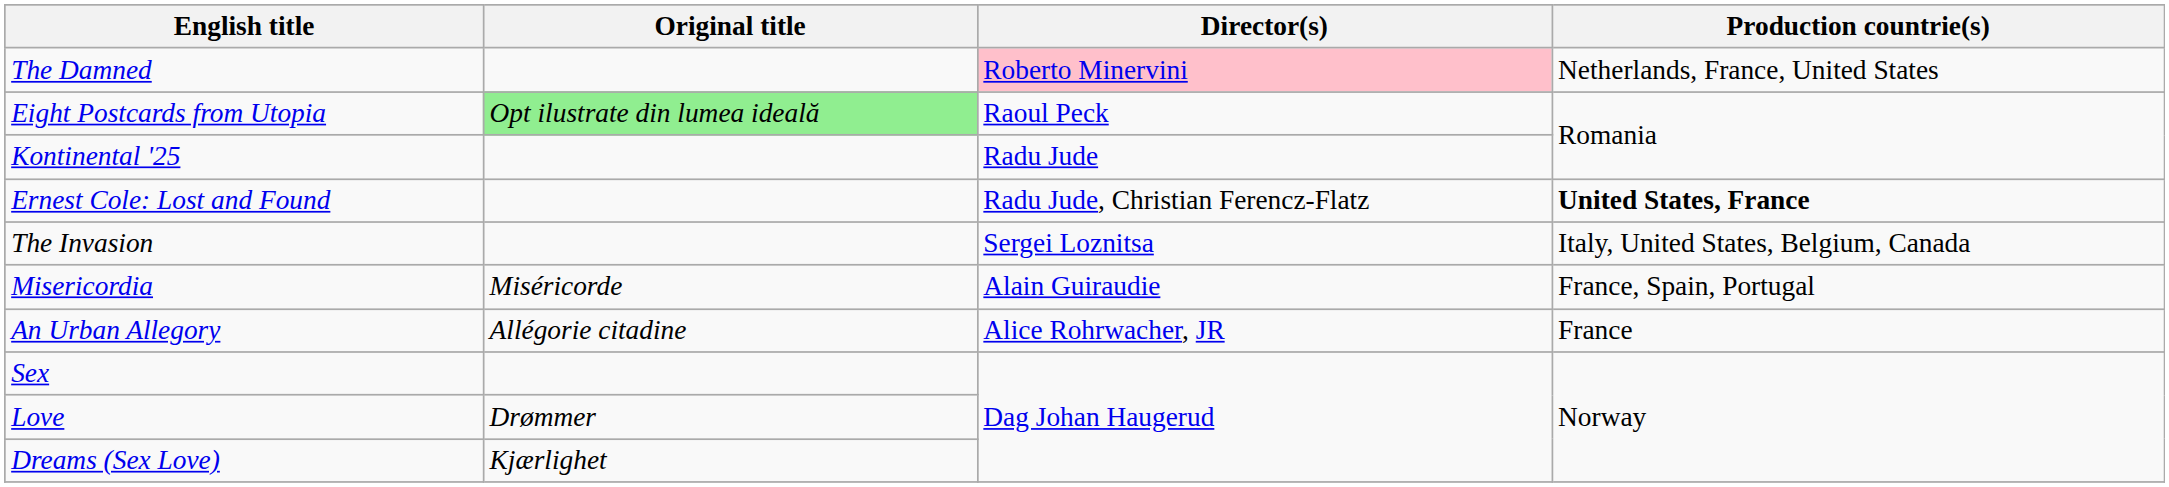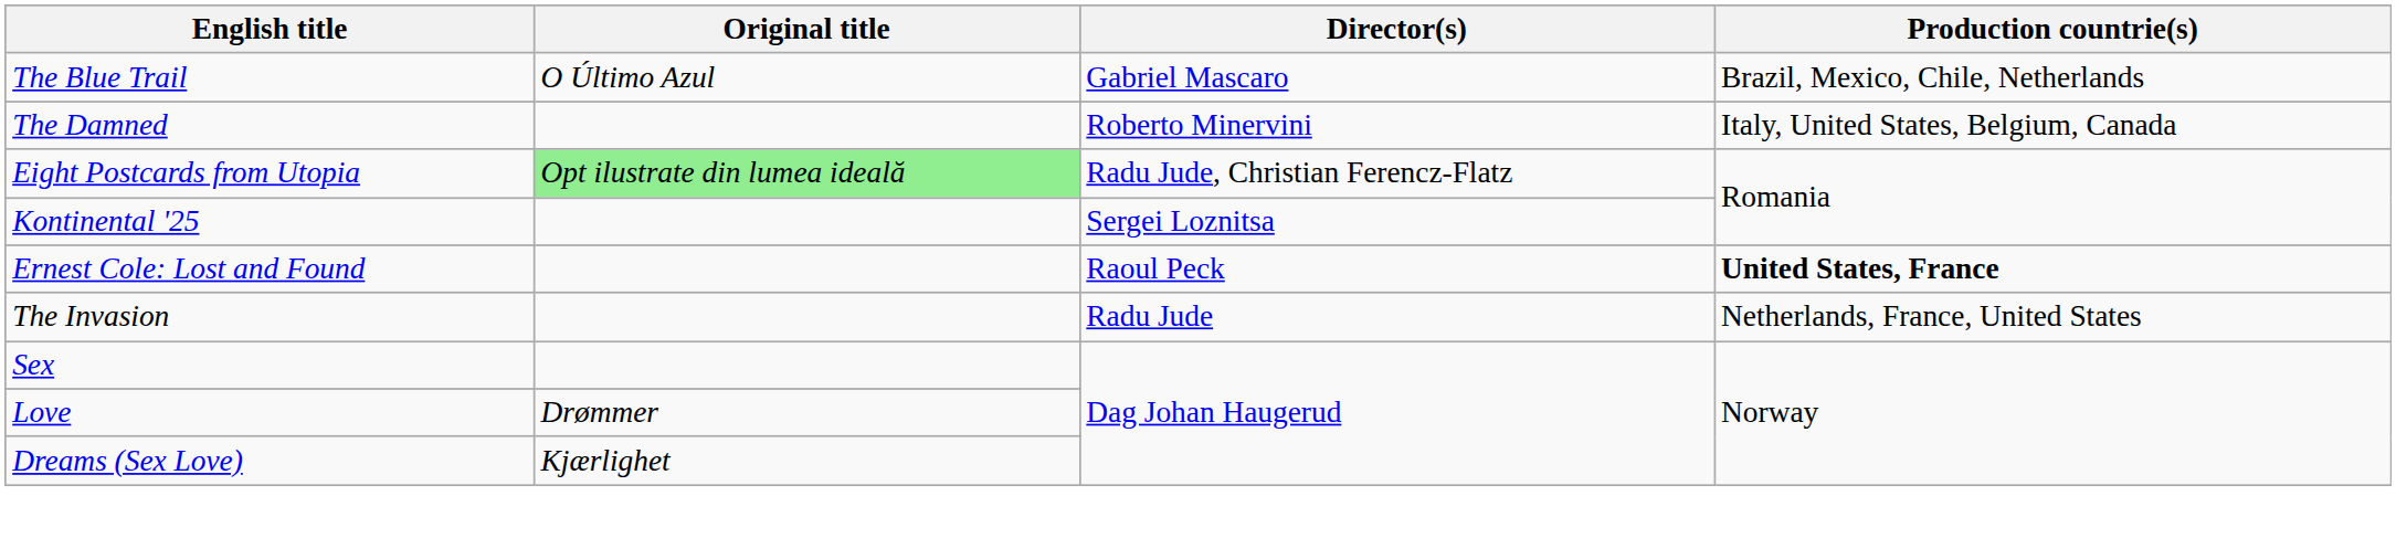+ row: The Blue Trail | O Último Azul | Gabriel Mascaro | Brazil, Mexico, Chile, Netherlands
The Damned | Director(s): pink background -> no background
The Damned | Production countrie(s): Netherlands, France, United States -> Italy, United States, Belgium, Canada
Eight Postcards from Utopia | Director(s): Raoul Peck -> Radu Jude, Christian Ferencz-Flatz
Kontinental '25 | Director(s): Radu Jude -> Sergei Loznitsa
Ernest Cole: Lost and Found | Director(s): Radu Jude, Christian Ferencz-Flatz -> Raoul Peck
The Invasion | Director(s): Sergei Loznitsa -> Radu Jude
The Invasion | Production countrie(s): Italy, United States, Belgium, Canada -> Netherlands, France, United States
- row: Misericordia | Miséricorde | Alain Guiraudie | France, Spain, Portugal
- row: An Urban Allegory | Allégorie citadine | Alice Rohrwacher, JR | France
